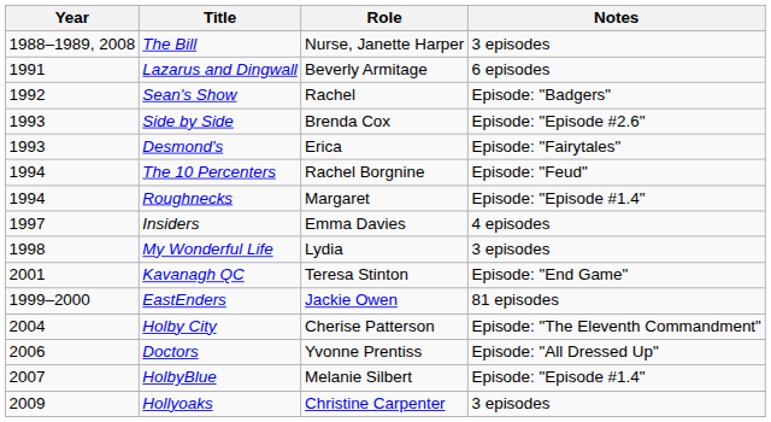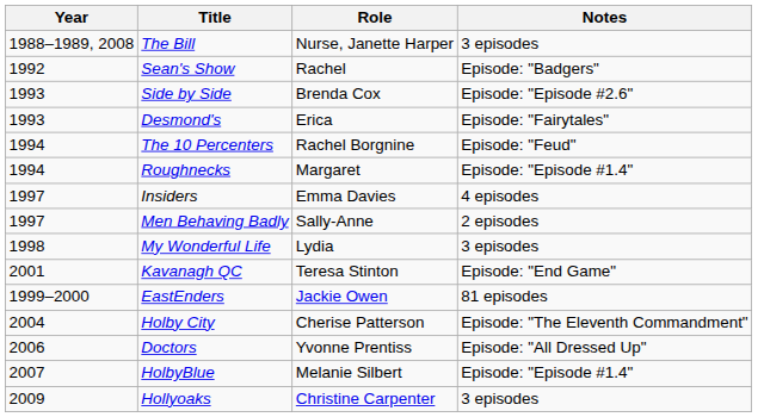- row: 1991 | Lazarus and Dingwall | Beverly Armitage | 6 episodes
+ row: 1997 | Men Behaving Badly | Sally-Anne | 2 episodes
